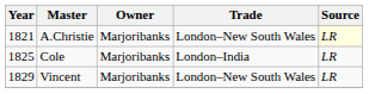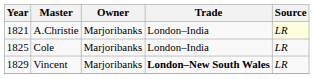A.Christie | Trade: London–New South Wales -> London–India
Vincent | Trade: normal -> bold
